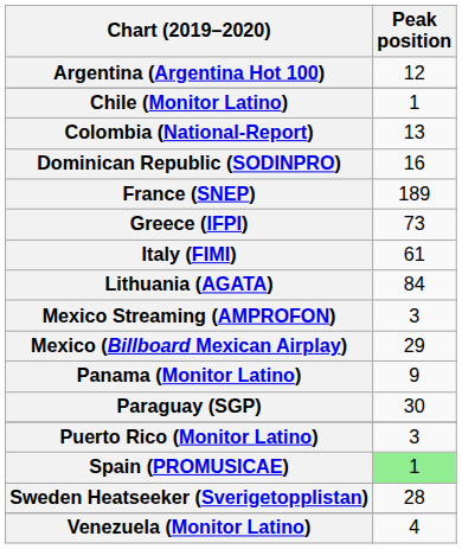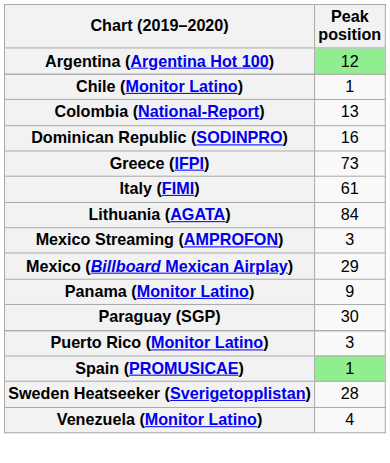Argentina (Argentina Hot 100) | Peak position: no background -> lightgreen background
- row: France (SNEP) | 189
